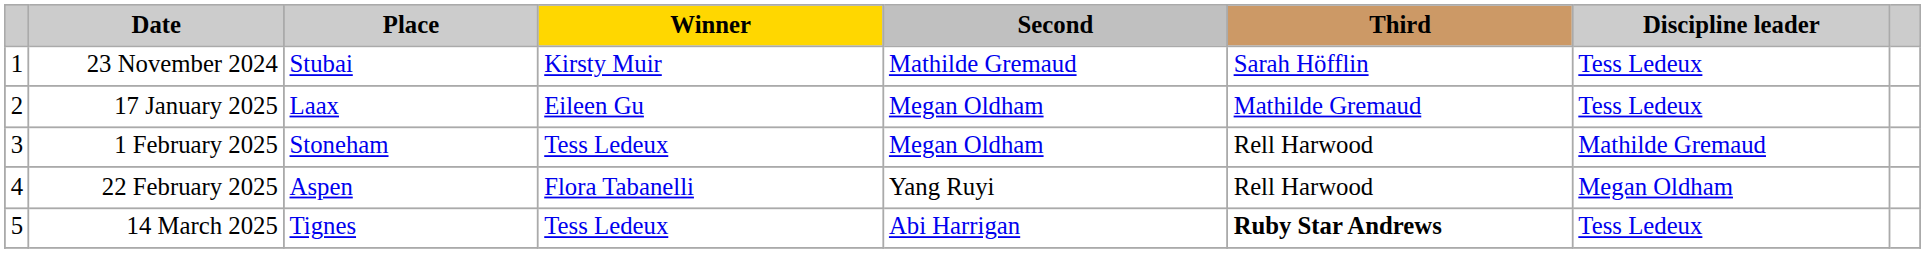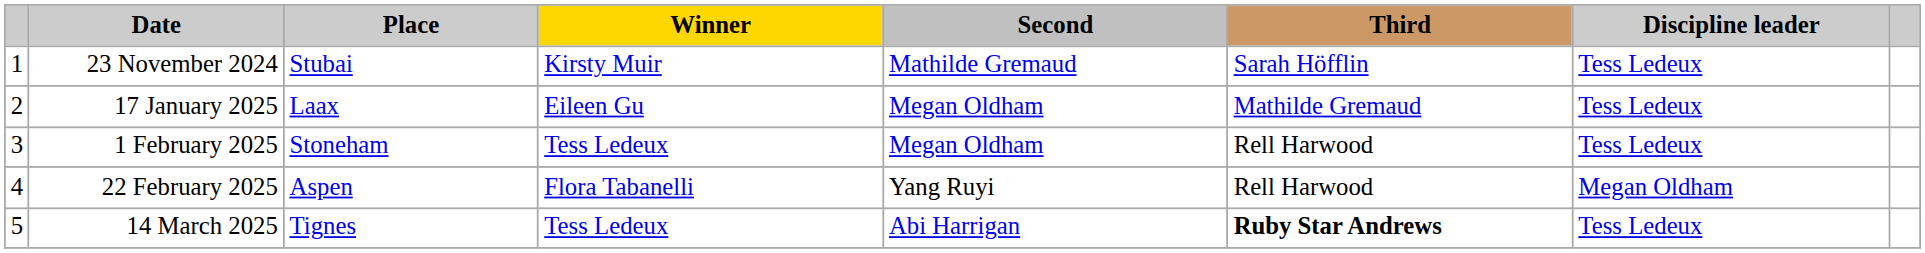1 February 2025 | Discipline leader: Mathilde Gremaud -> Tess Ledeux
